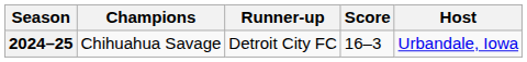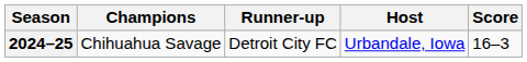columns swapped: Score <-> Host
